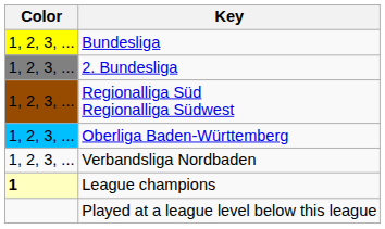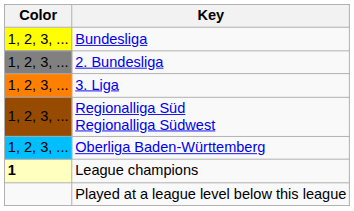+ row: 1, 2, 3, ... | 3. Liga
- row: 1, 2, 3, ... | Verbandsliga Nordbaden
